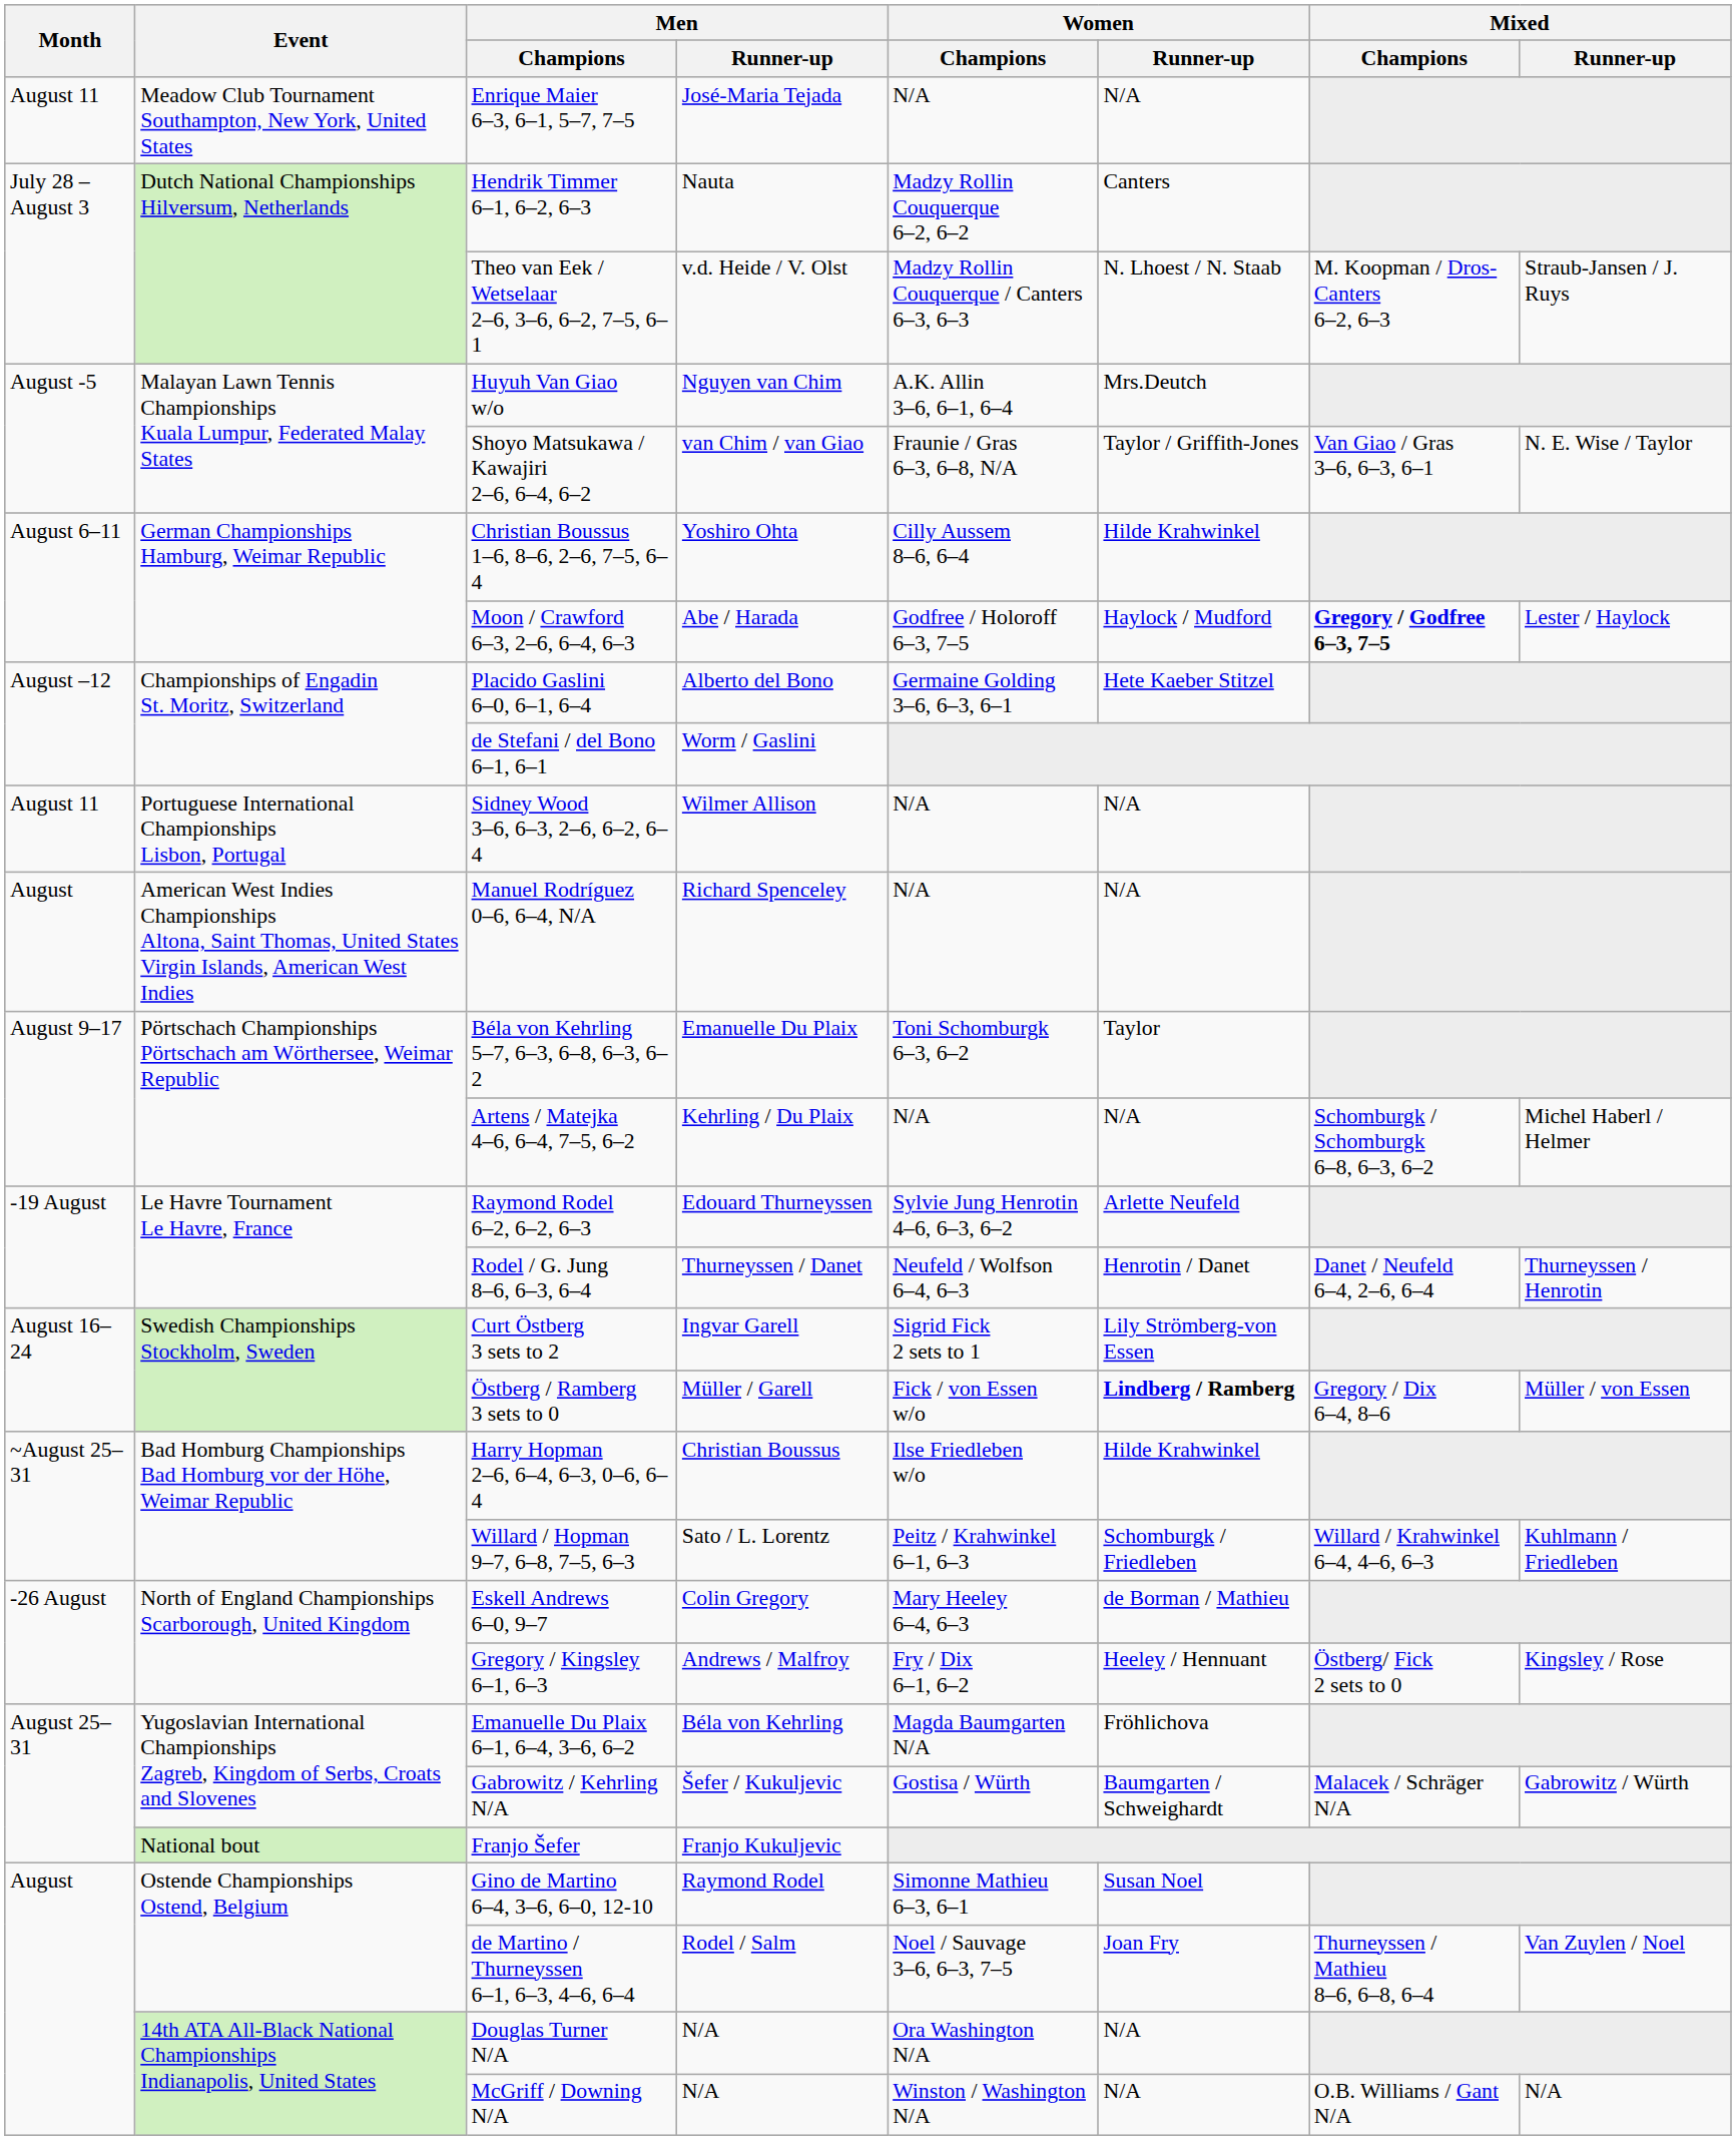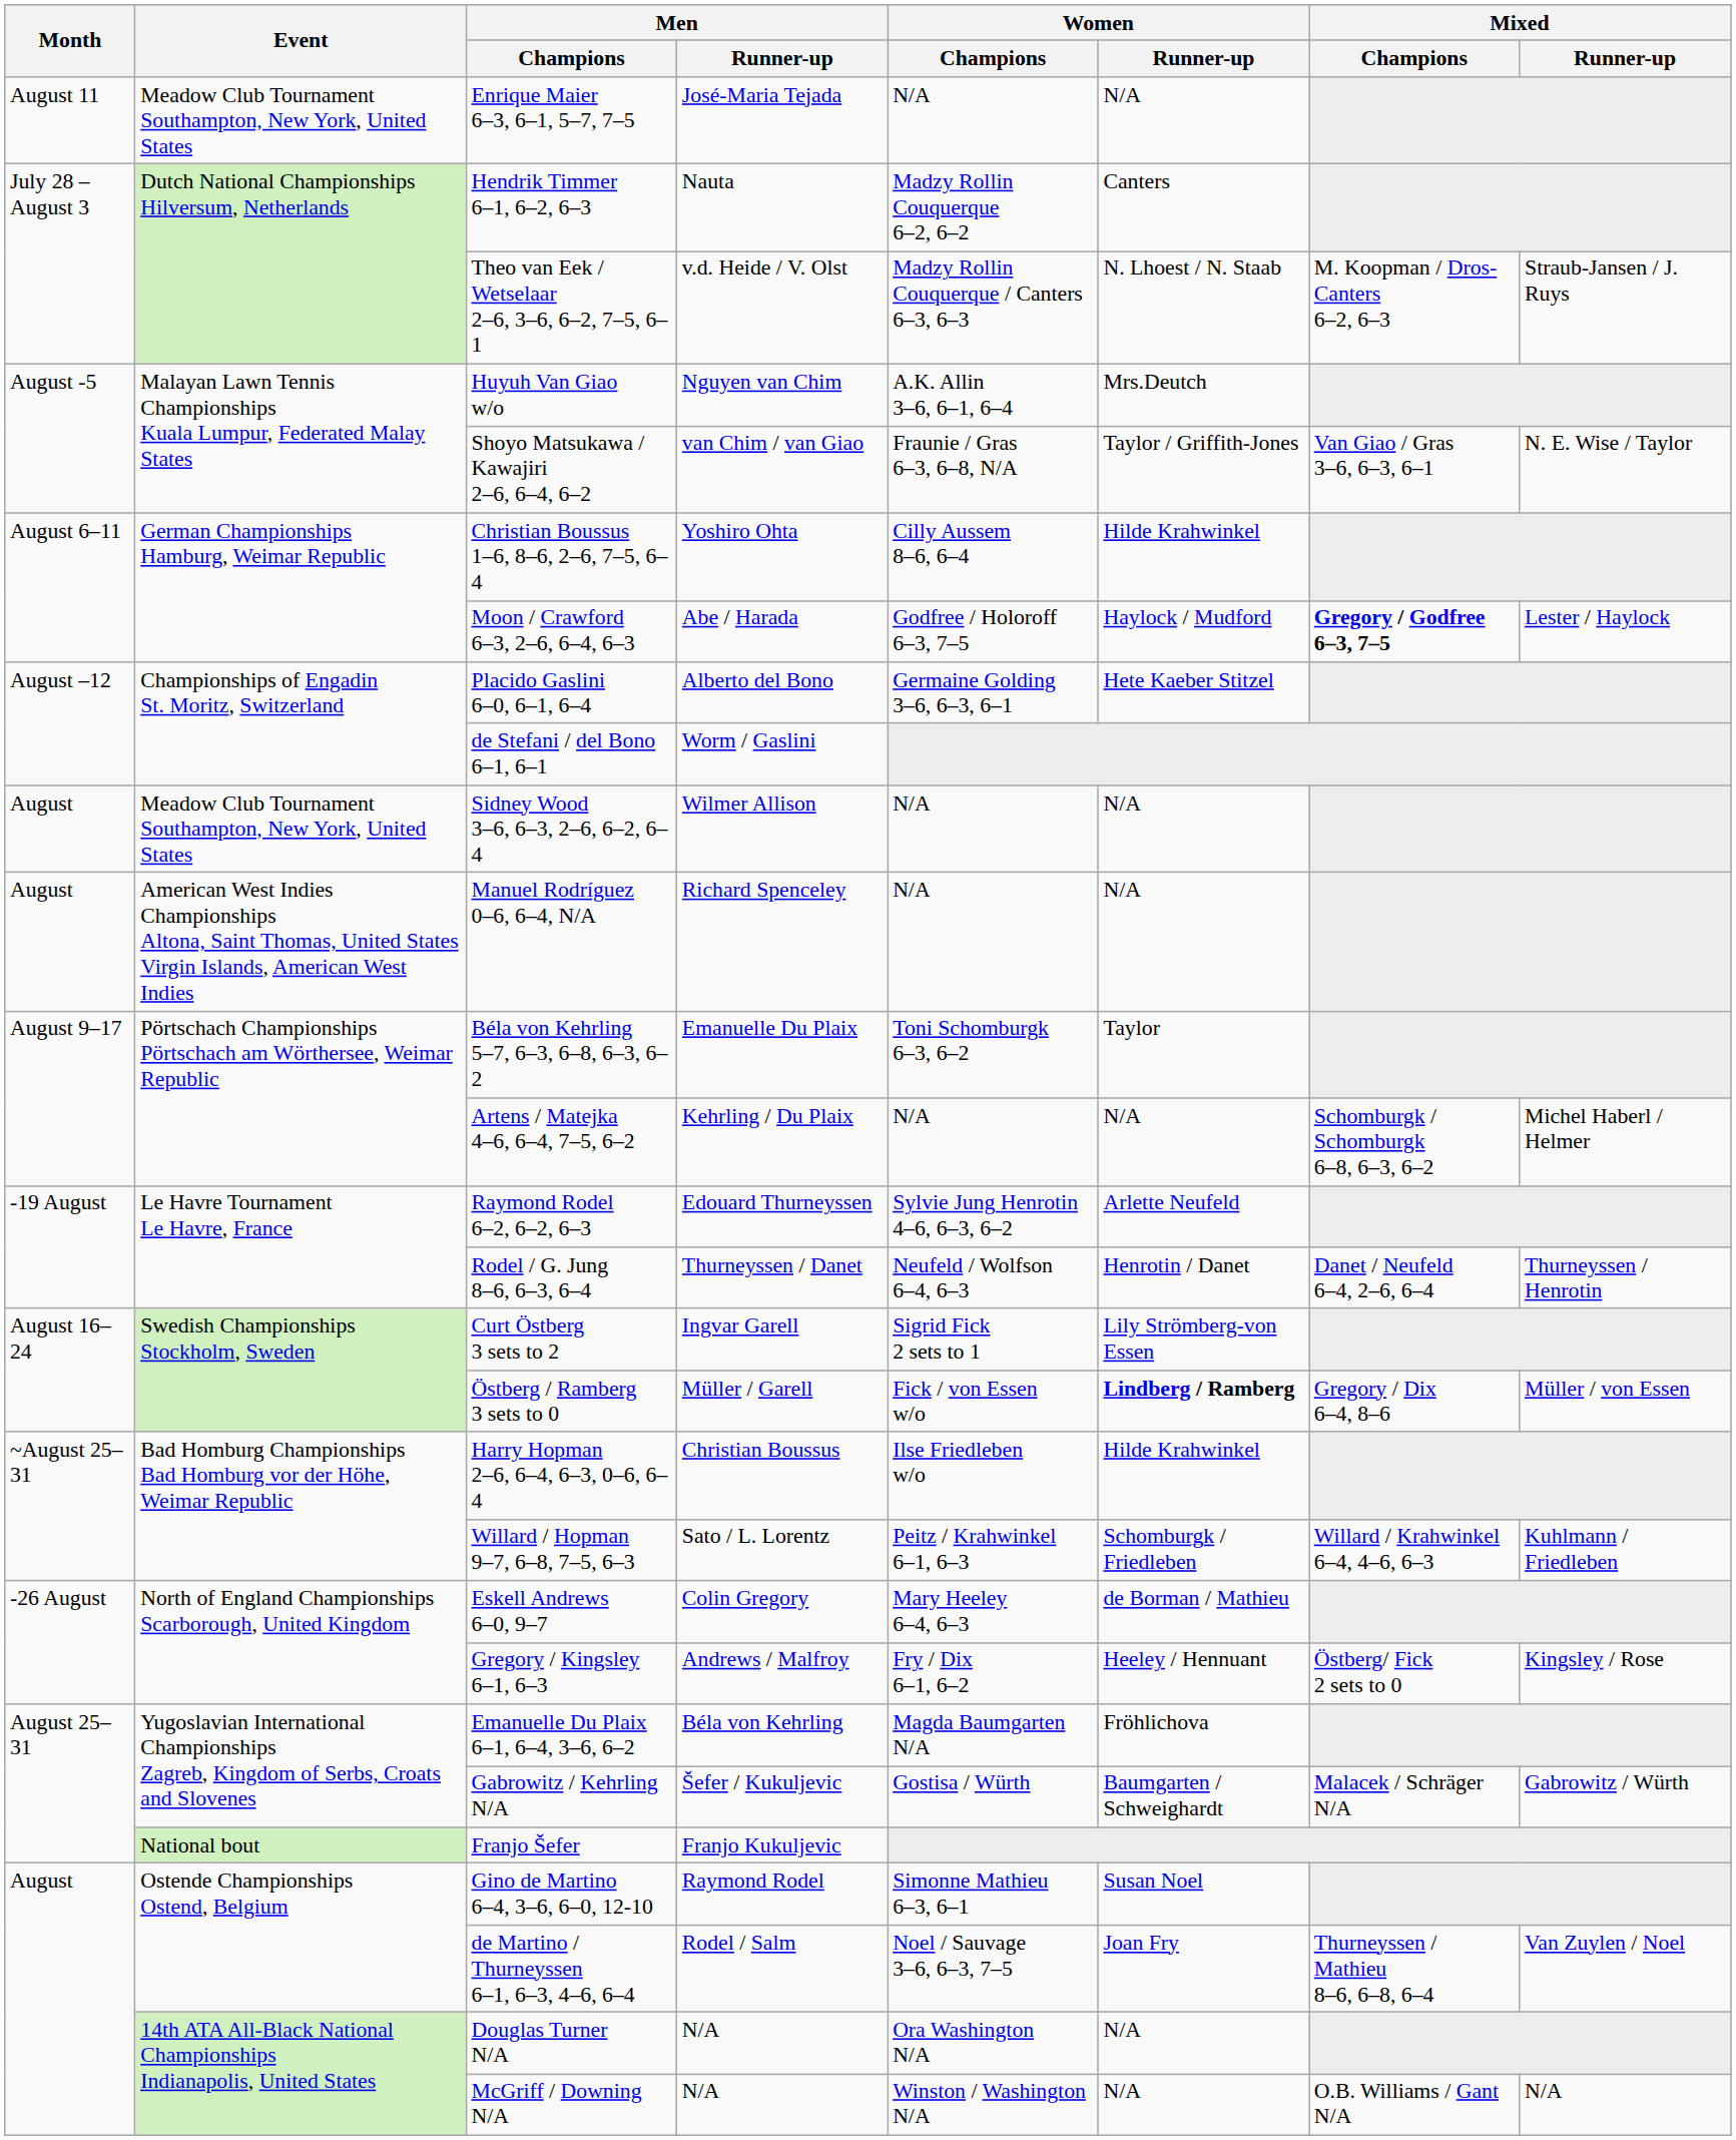Sidney Wood 3–6, 6–3, 2–6, 6–2, 6–4 | Month: August 11 -> August
Sidney Wood 3–6, 6–3, 2–6, 6–2, 6–4 | Event: Portuguese International Championships Lisbon, Portugal -> Meadow Club Tournament Southampton, New York, United States
